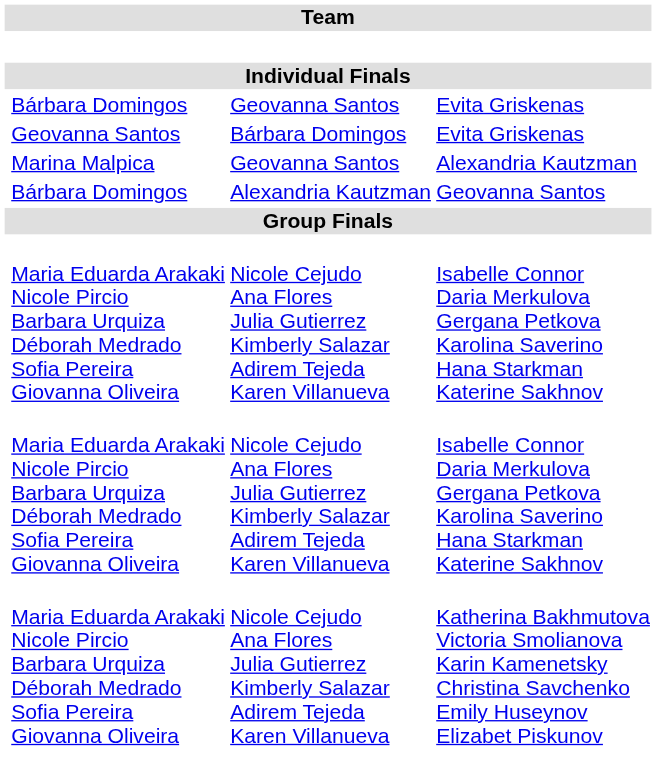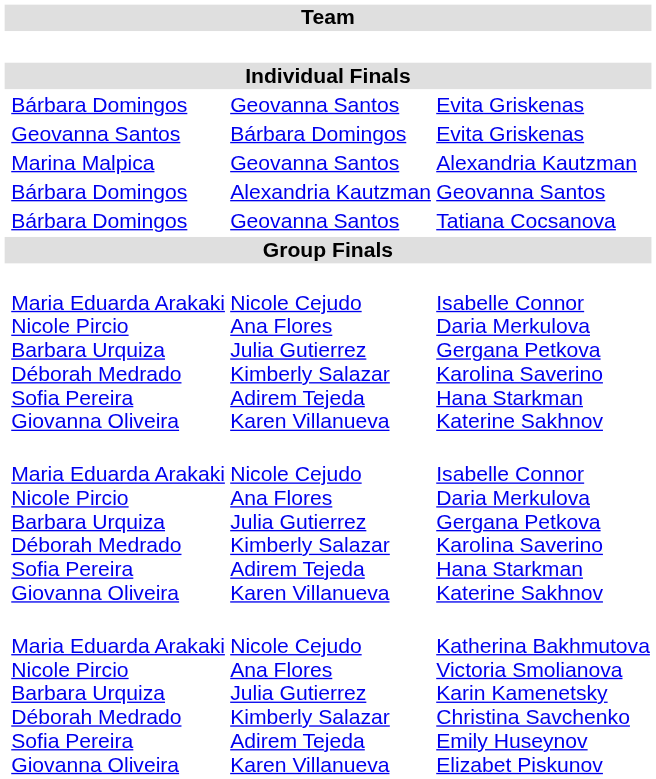+ row: Bárbara Domingos | Geovanna Santos | Tatiana Cocsanova
